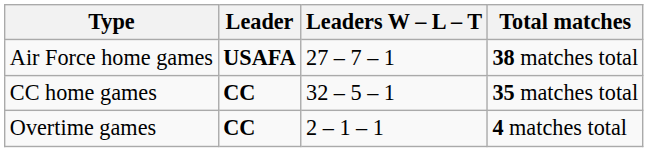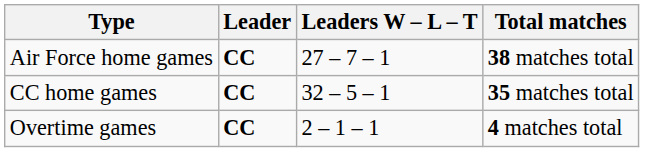Air Force home games | Leader: USAFA -> CC
